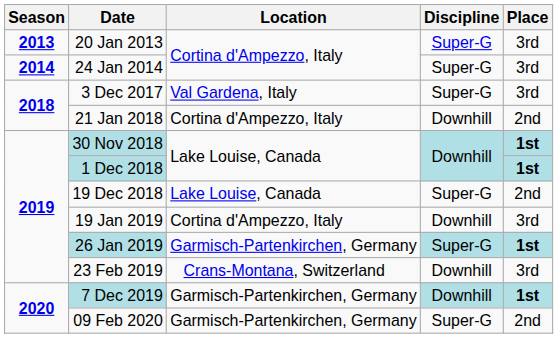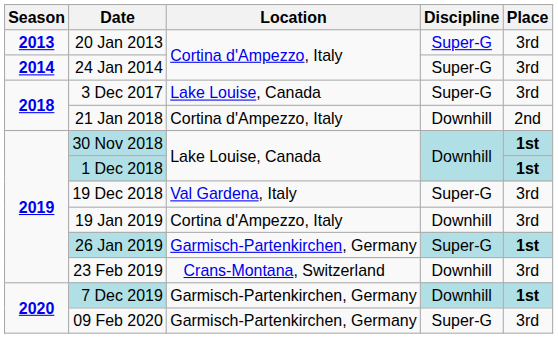3 Dec 2017 | Location: Val Gardena, Italy -> Lake Louise, Canada
19 Dec 2018 | Location: Lake Louise, Canada -> Val Gardena, Italy
19 Dec 2018 | Place: 2nd -> 3rd
09 Feb 2020 | Place: 2nd -> 3rd
